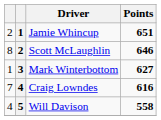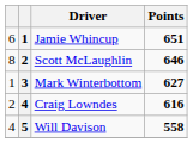Jamie Whincup | column 1: 2 -> 6
Craig Lowndes | column 1: 7 -> 2
